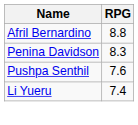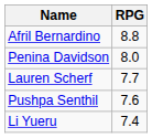Penina Davidson | RPG: 8.3 -> 8.0
+ row: Lauren Scherf | 7.7
